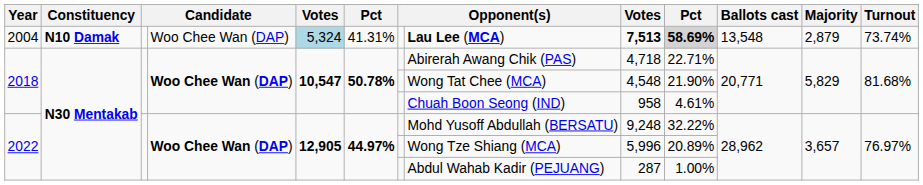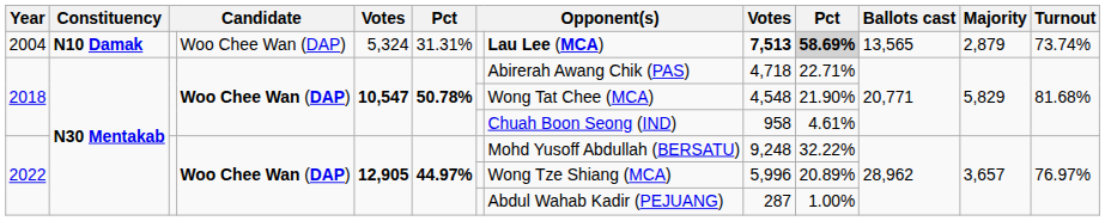2004 | column 5: lightblue background -> no background
2004 | column 6: 41.31% -> 31.31%
2004 | Ballots cast: 13,548 -> 13,565
